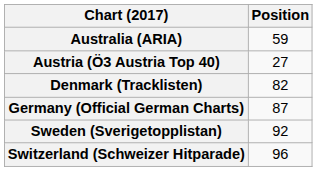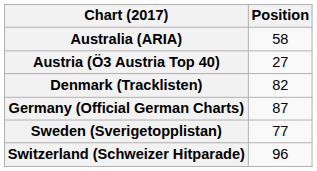Australia (ARIA) | Position: 59 -> 58
Sweden (Sverigetopplistan) | Position: 92 -> 77
